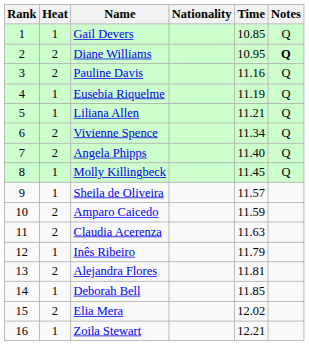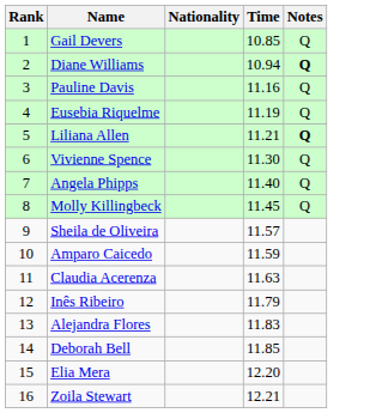- column: Heat | 1 | 2 | 2 | 1 | 1 | 2 | 2 | 1 | 1 | 2 | 2 | 1 | 2 | 1 | 2 | 1
Diane Williams | Time: 10.95 -> 10.94
Liliana Allen | Notes: normal -> bold
Vivienne Spence | Time: 11.34 -> 11.30
Alejandra Flores | Time: 11.81 -> 11.83
Elia Mera | Time: 12.02 -> 12.20
